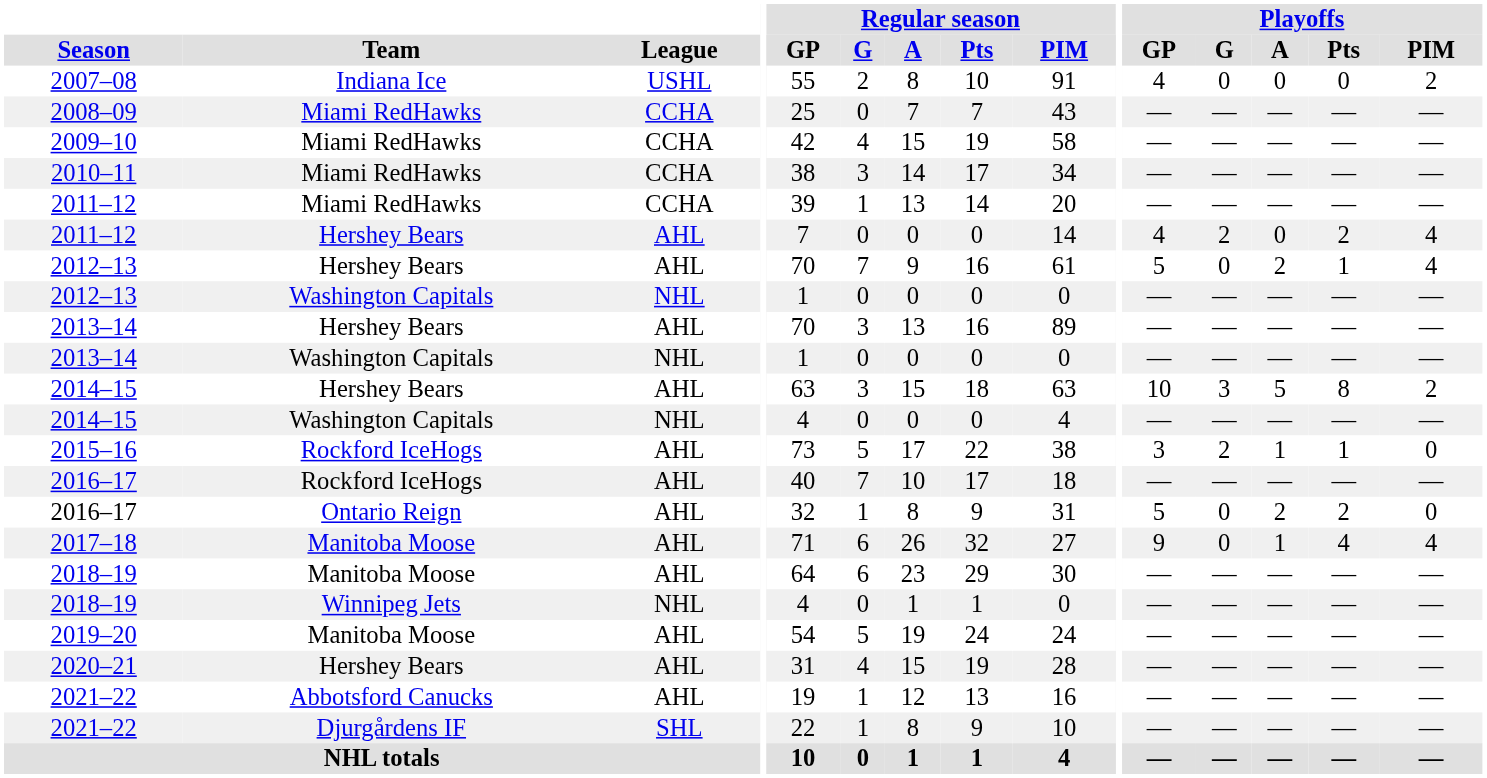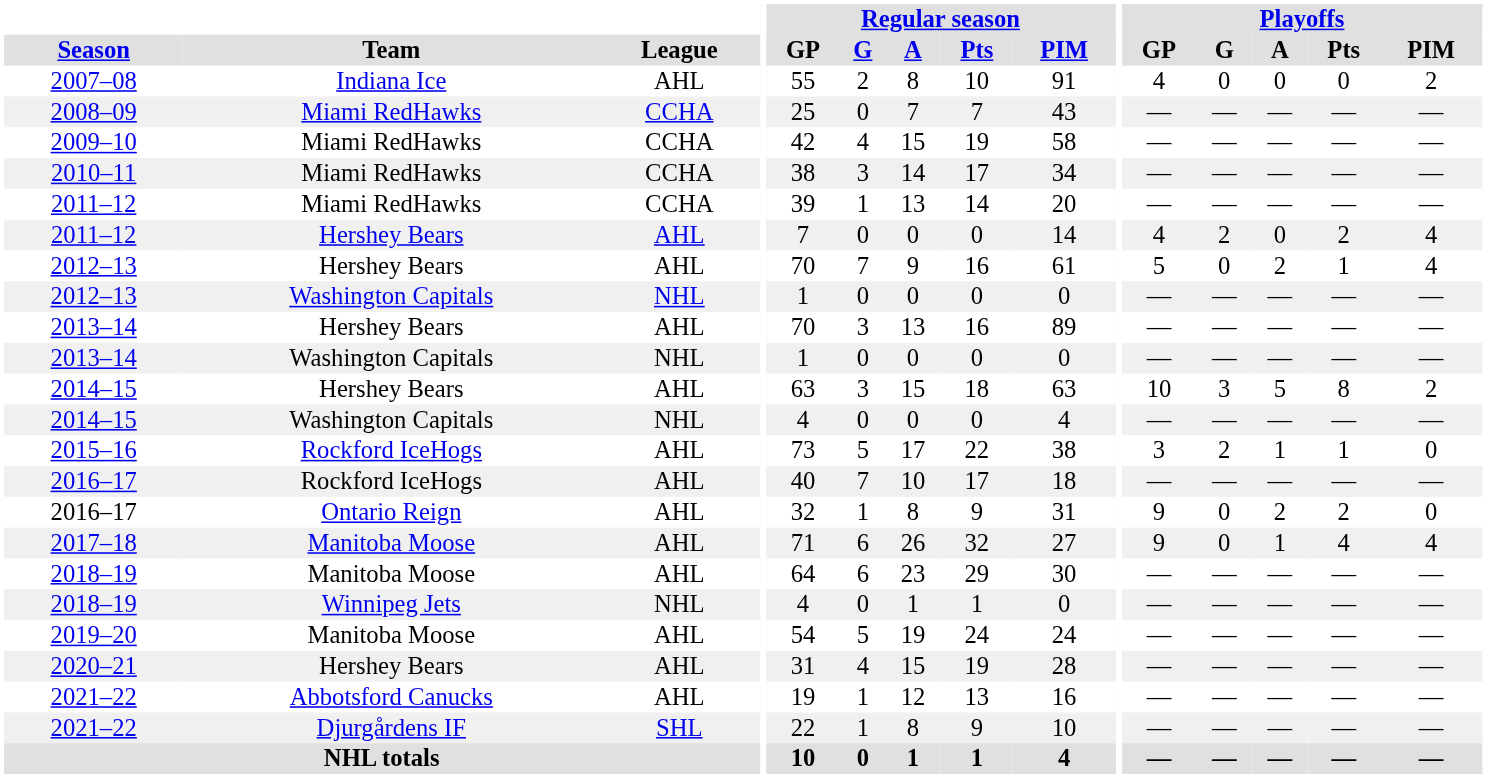2007–08 | League: USHL -> AHL
2016–17 / Ontario Reign | Playoffs / GP: 5 -> 9
